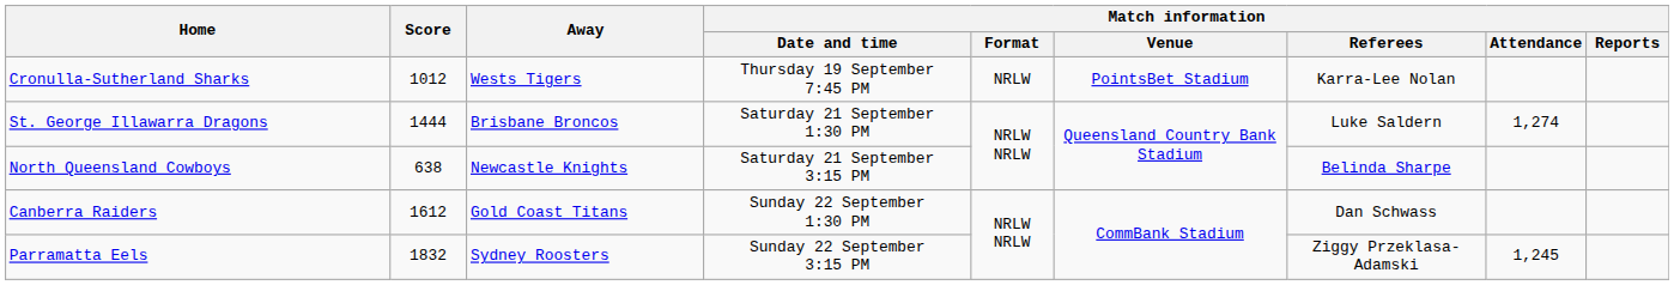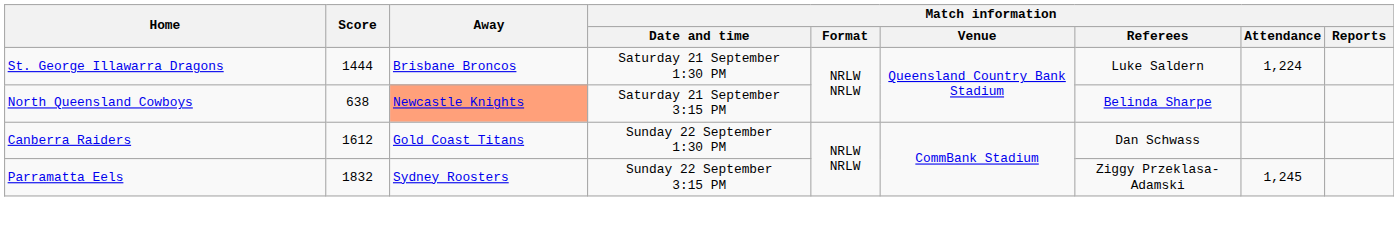- row: Cronulla-Sutherland Sharks | 1012 | Wests Tigers | Thursday 19 September 7:45 PM | NRLW | PointsBet Stadium | Karra-Lee Nolan
St. George Illawarra Dragons | Match information / Attendance: 1,274 -> 1,224
North Queensland Cowboys | Away: no background -> lightsalmon background
